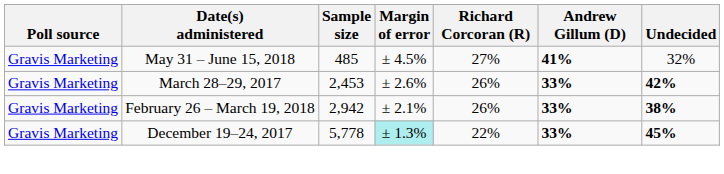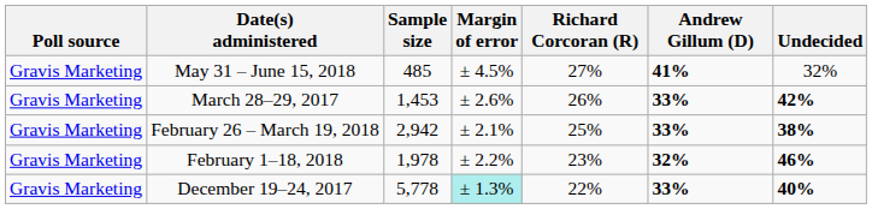March 28–29, 2017 | Sample size: 2,453 -> 1,453
February 26 – March 19, 2018 | Richard Corcoran (R): 26% -> 25%
+ row: Gravis Marketing | February 1–18, 2018 | 1,978 | ± 2.2% | 23% | 32% | 46%
December 19–24, 2017 | Undecided: 45% -> 40%
